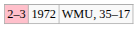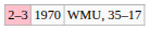WMU, 35–17 | column 2: 1972 -> 1970
